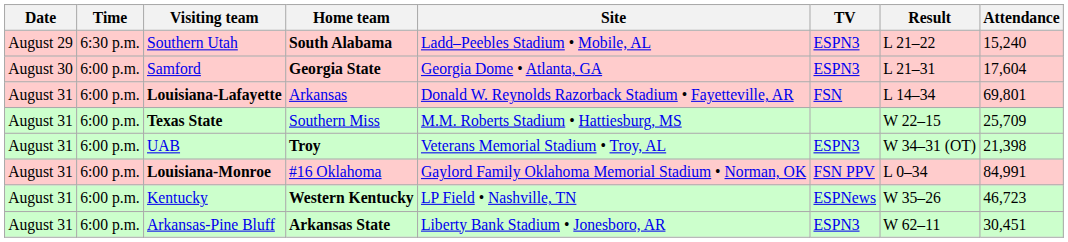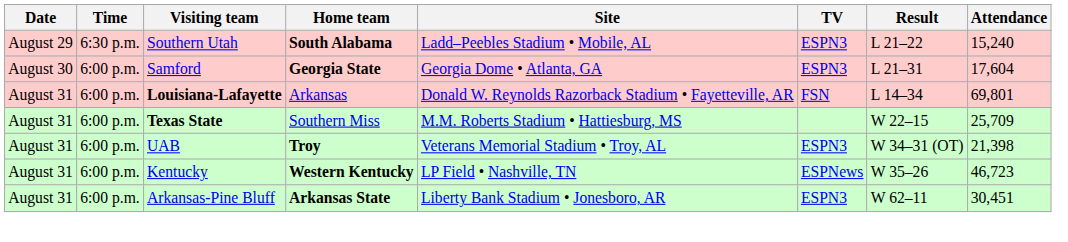- row: August 31 | 6:00 p.m. | Louisiana-Monroe | #16 Oklahoma | Gaylord Family Oklahoma Memorial Stadium • Norman, OK | FSN PPV | L 0–34 | 84,991
